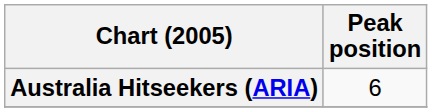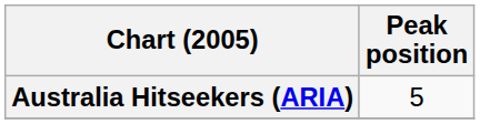Australia Hitseekers (ARIA) | Peak position: 6 -> 5
